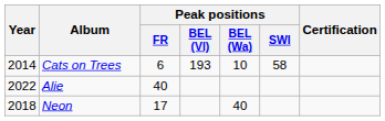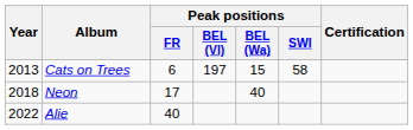Cats on Trees | Year: 2014 -> 2013
Cats on Trees | Peak positions / BEL (Vl): 193 -> 197
Cats on Trees | Peak positions / BEL (Wa): 10 -> 15
rows swapped: Neon <-> Alie
